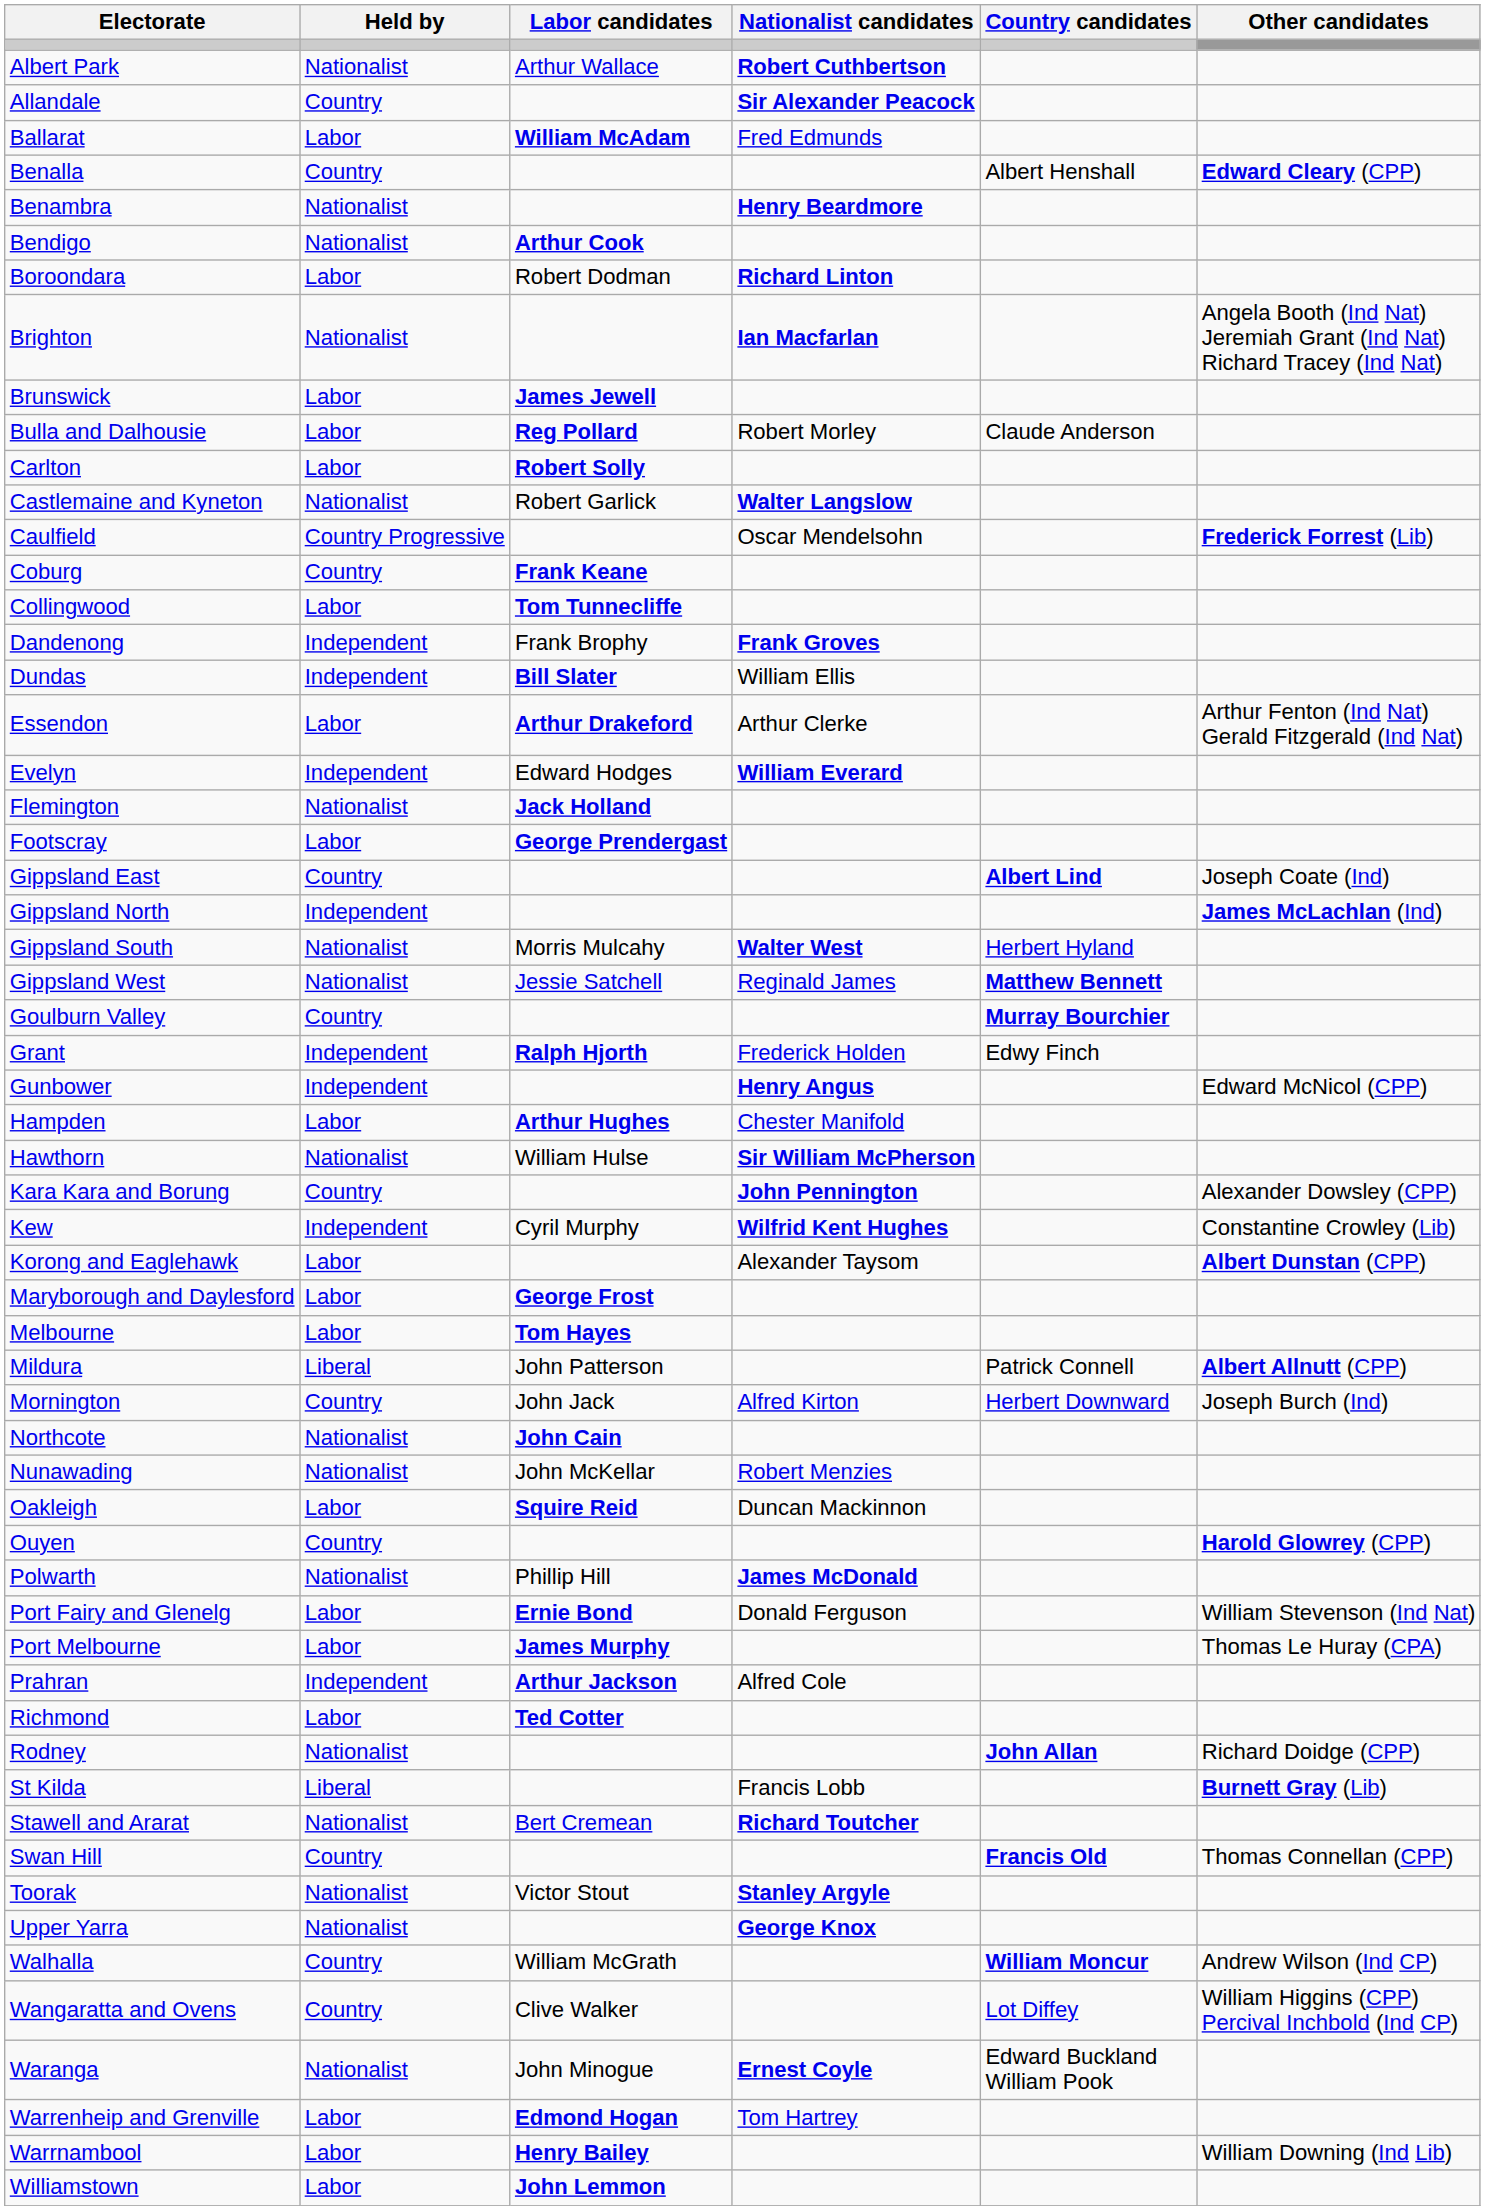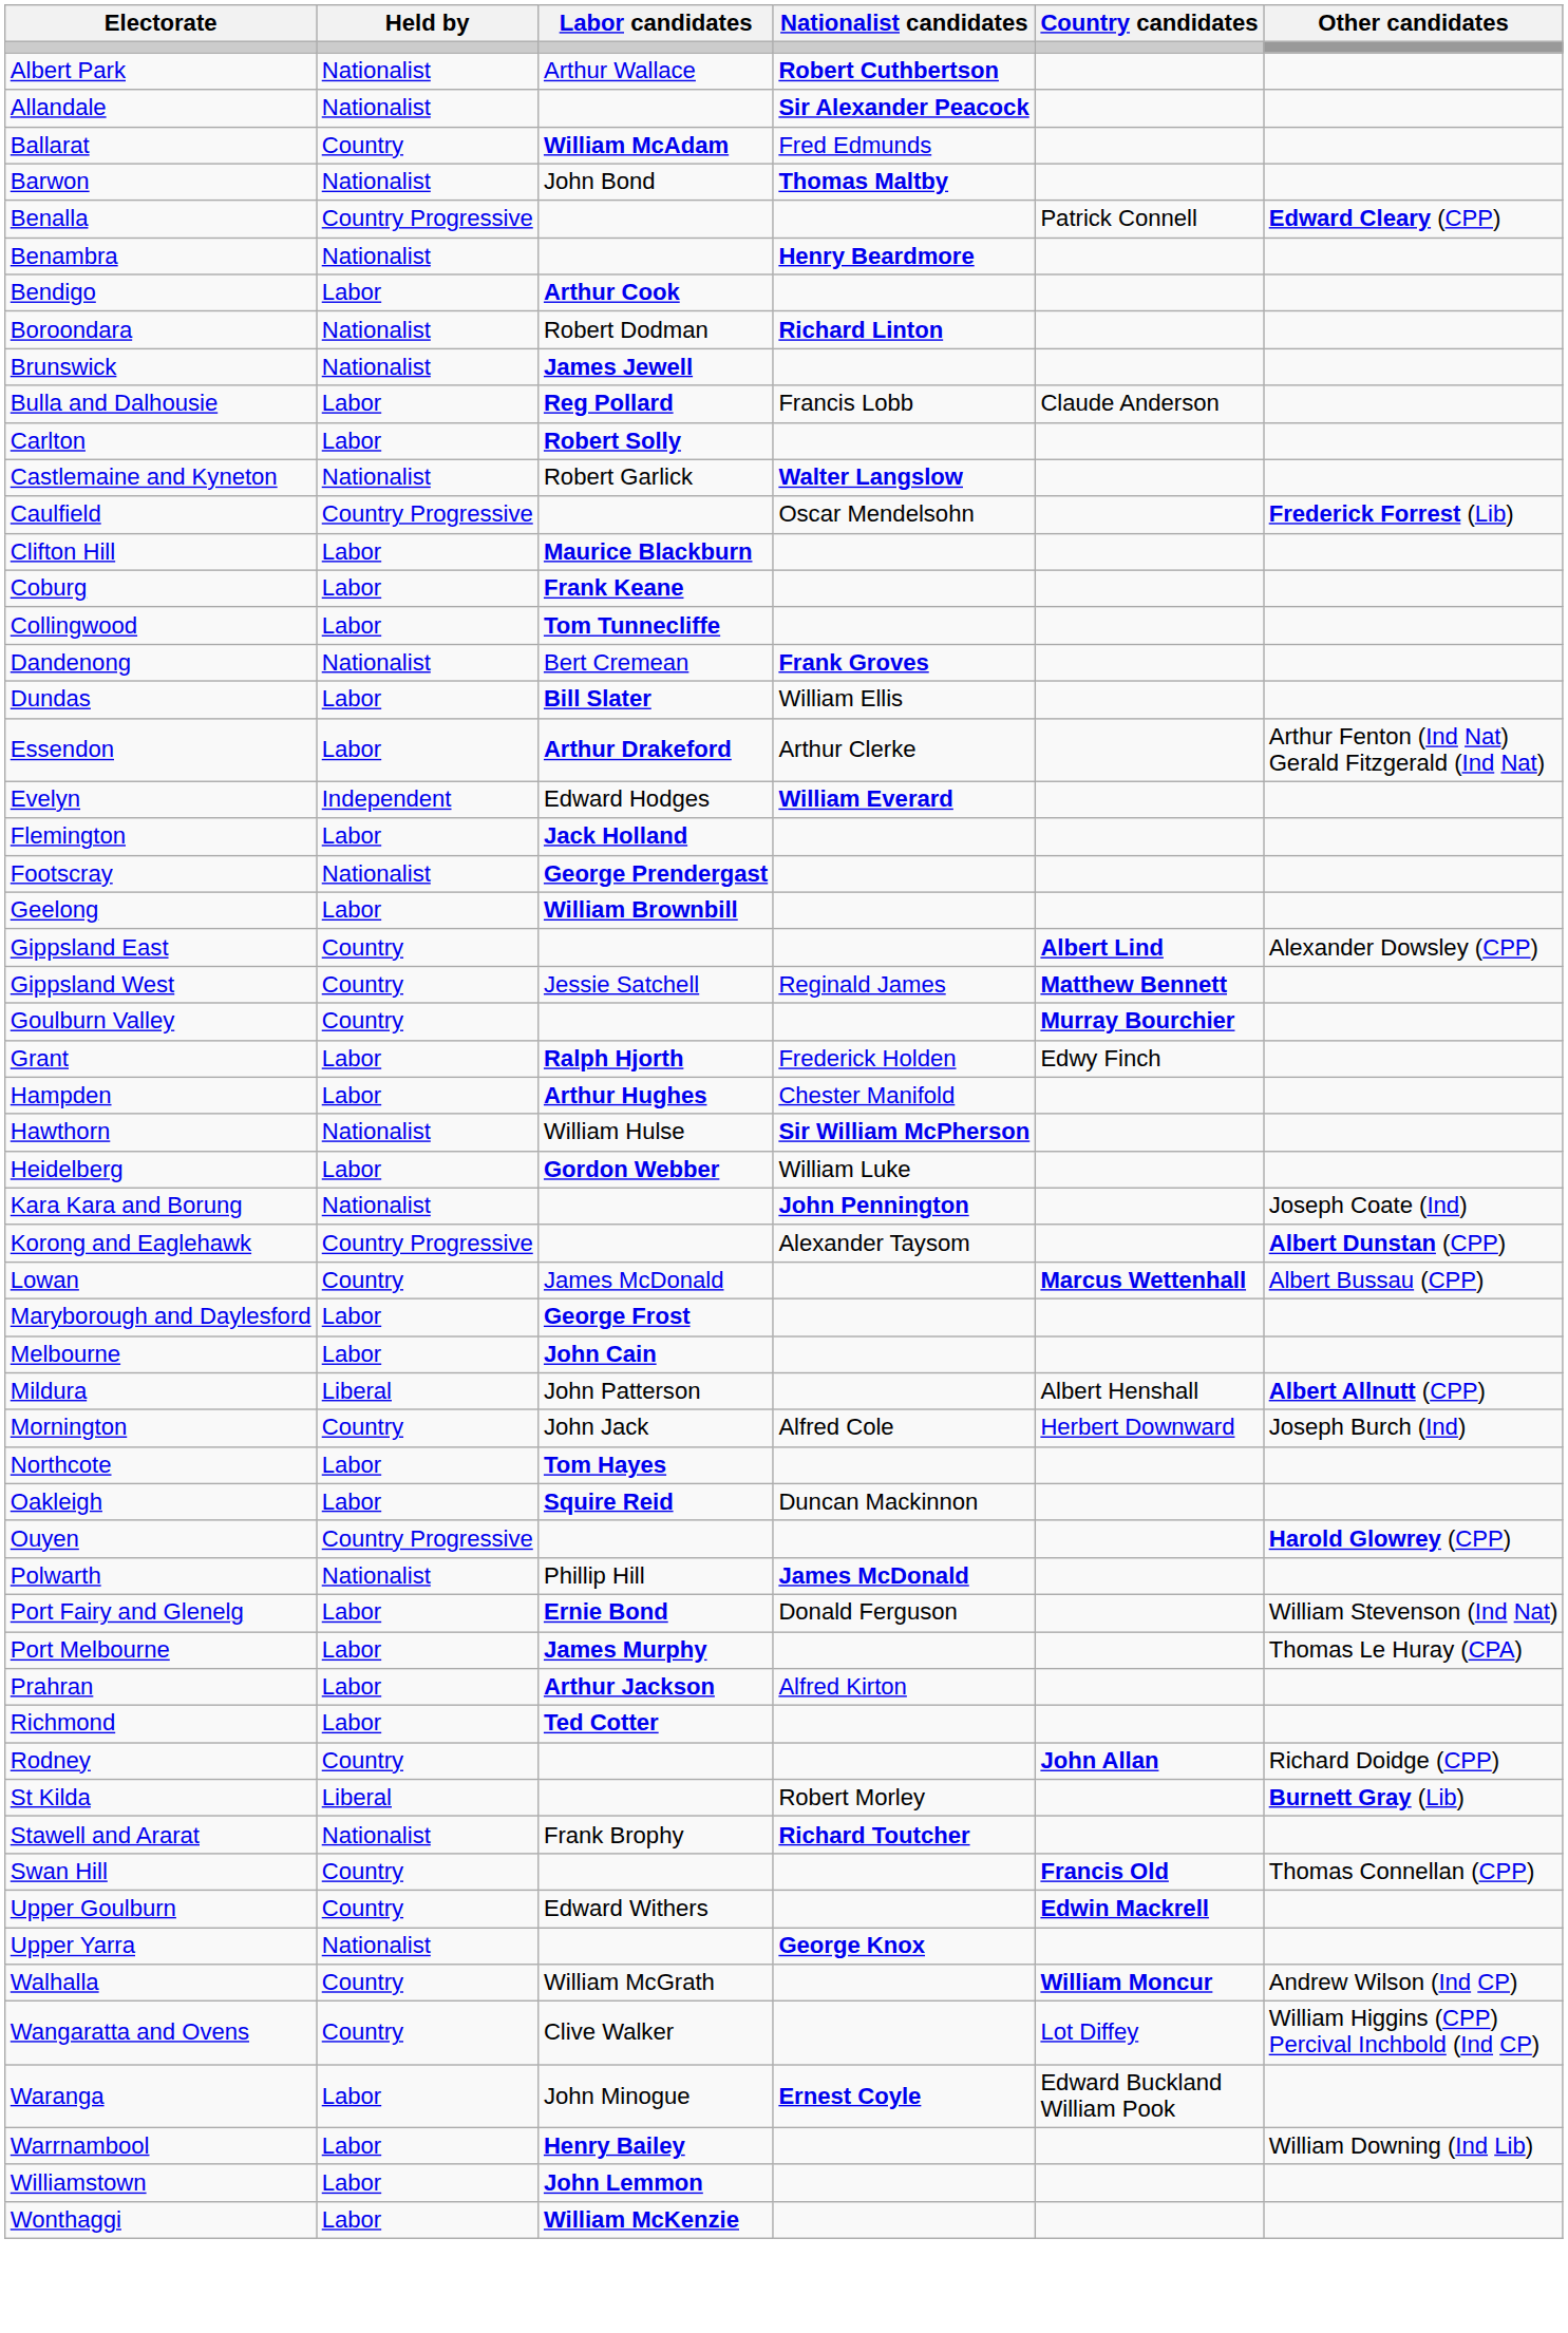Allandale | Held by: Country -> Nationalist
Ballarat | Held by: Labor -> Country
+ row: Barwon | Nationalist | John Bond | Thomas Maltby
Benalla | Held by: Country -> Country Progressive
Benalla | Country candidates: Albert Henshall -> Patrick Connell
Bendigo | Held by: Nationalist -> Labor
Boroondara | Held by: Labor -> Nationalist
- row: Brighton | Nationalist | Ian Macfarlan | Angela Booth (Ind Nat) Jeremiah Grant (Ind Nat) Richard Tracey (Ind Nat)
Brunswick | Held by: Labor -> Nationalist
Bulla and Dalhousie | Nationalist candidates: Robert Morley -> Francis Lobb
+ row: Clifton Hill | Labor | Maurice Blackburn
Coburg | Held by: Country -> Labor
Dandenong | Held by: Independent -> Nationalist
Dandenong | Labor candidates: Frank Brophy -> Bert Cremean
Dundas | Held by: Independent -> Labor
Flemington | Held by: Nationalist -> Labor
Footscray | Held by: Labor -> Nationalist
+ row: Geelong | Labor | William Brownbill
Gippsland East | Other candidates: Joseph Coate (Ind) -> Alexander Dowsley (CPP)
- row: Gippsland North | Independent | James McLachlan (Ind)
- row: Gippsland South | Nationalist | Morris Mulcahy | Walter West | Herbert Hyland
Gippsland West | Held by: Nationalist -> Country
Grant | Held by: Independent -> Labor
- row: Gunbower | Independent | Henry Angus | Edward McNicol (CPP)
+ row: Heidelberg | Labor | Gordon Webber | William Luke
Kara Kara and Borung | Held by: Country -> Nationalist
Kara Kara and Borung | Other candidates: Alexander Dowsley (CPP) -> Joseph Coate (Ind)
- row: Kew | Independent | Cyril Murphy | Wilfrid Kent Hughes | Constantine Crowley (Lib)
Korong and Eaglehawk | Held by: Labor -> Country Progressive
+ row: Lowan | Country | James McDonald | Marcus Wettenhall | Albert Bussau (CPP)
Melbourne | Labor candidates: Tom Hayes -> John Cain
Mildura | Country candidates: Patrick Connell -> Albert Henshall
Mornington | Nationalist candidates: Alfred Kirton -> Alfred Cole
Northcote | Held by: Nationalist -> Labor
Northcote | Labor candidates: John Cain -> Tom Hayes
- row: Nunawading | Nationalist | John McKellar | Robert Menzies
Ouyen | Held by: Country -> Country Progressive
Prahran | Held by: Independent -> Labor
Prahran | Nationalist candidates: Alfred Cole -> Alfred Kirton
Rodney | Held by: Nationalist -> Country
St Kilda | Nationalist candidates: Francis Lobb -> Robert Morley
Stawell and Ararat | Labor candidates: Bert Cremean -> Frank Brophy
- row: Toorak | Nationalist | Victor Stout | Stanley Argyle
+ row: Upper Goulburn | Country | Edward Withers | Edwin Mackrell
Waranga | Held by: Nationalist -> Labor
- row: Warrenheip and Grenville | Labor | Edmond Hogan | Tom Hartrey
+ row: Wonthaggi | Labor | William McKenzie
